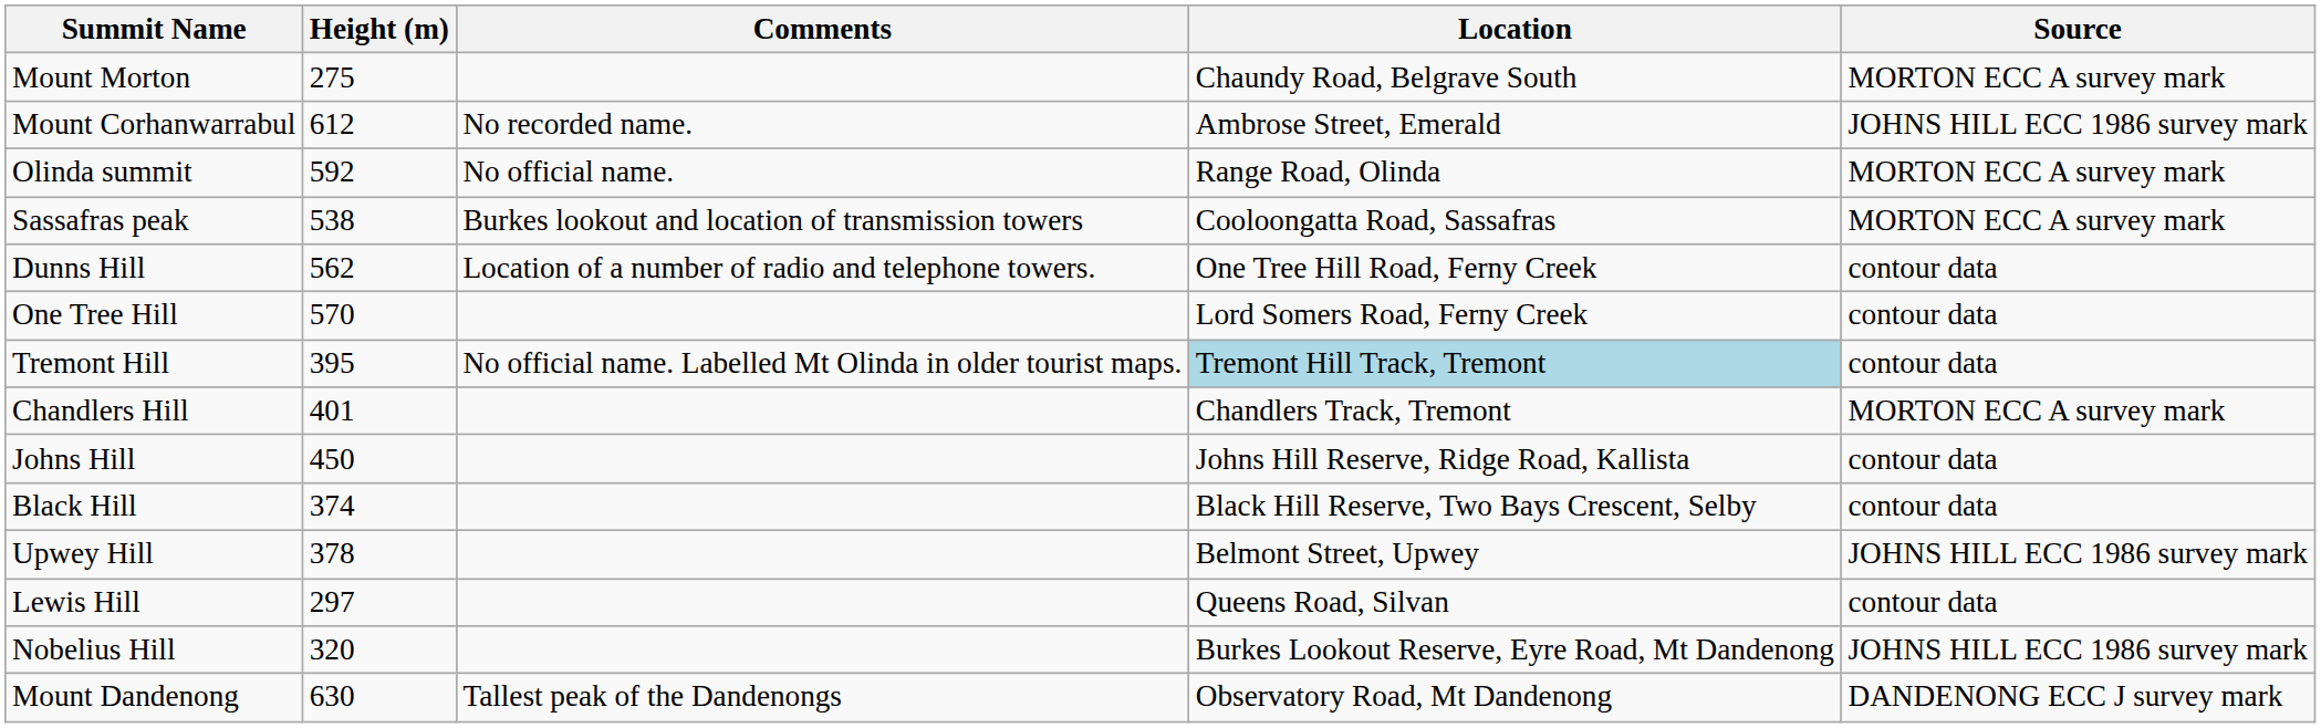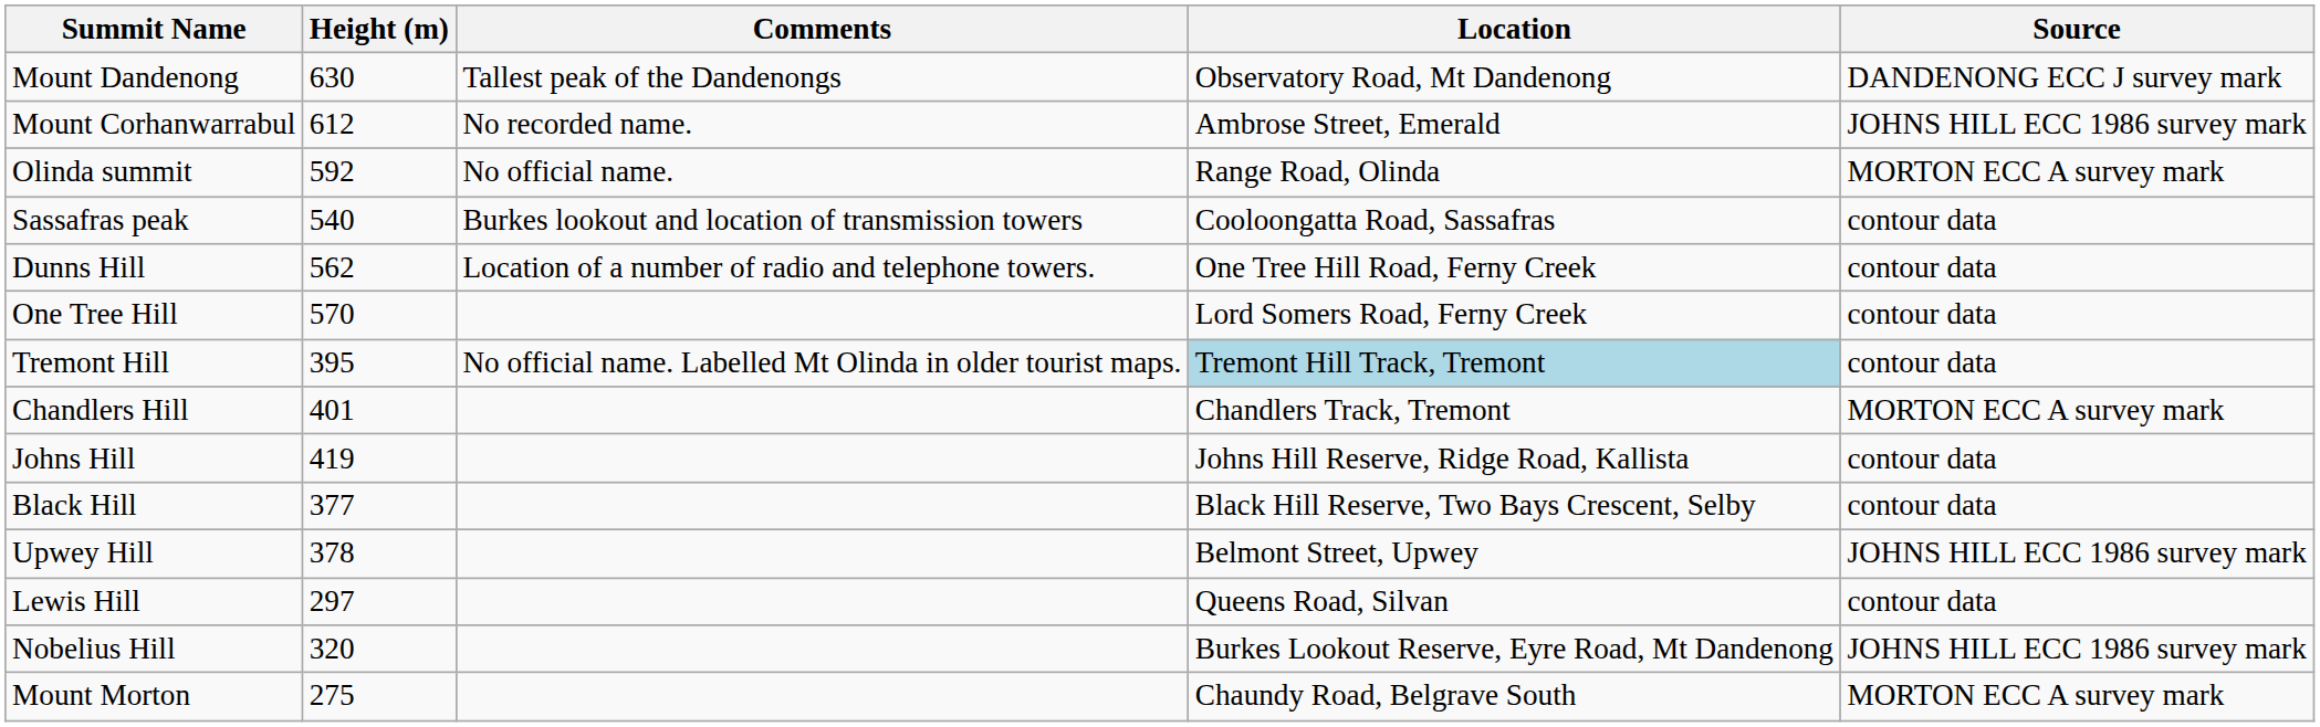rows swapped: Mount Dandenong <-> Mount Morton
Sassafras peak | Height (m): 538 -> 540
Sassafras peak | Source: MORTON ECC A survey mark -> contour data
Johns Hill | Height (m): 450 -> 419
Black Hill | Height (m): 374 -> 377
